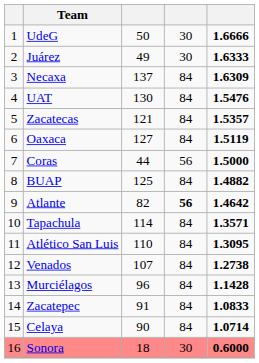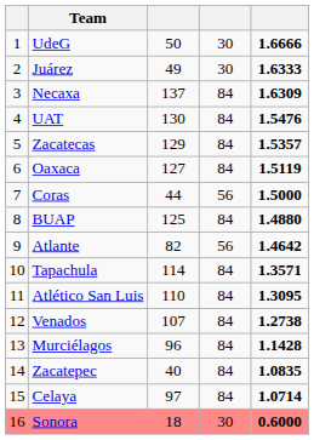Zacatecas | column 3: 121 -> 129
BUAP | column 5: 1.4882 -> 1.4880
Atlante | column 4: bold -> normal
Zacatepec | column 3: 91 -> 40
Zacatepec | column 5: 1.0833 -> 1.0835
Celaya | column 3: 90 -> 97
